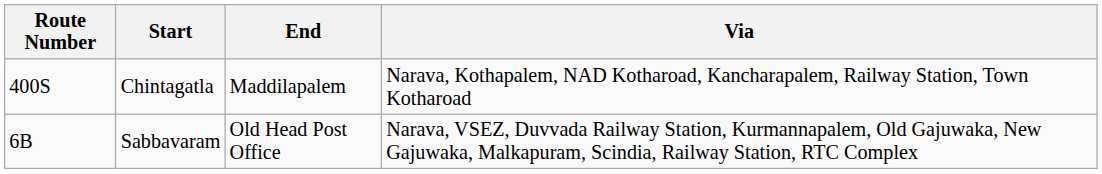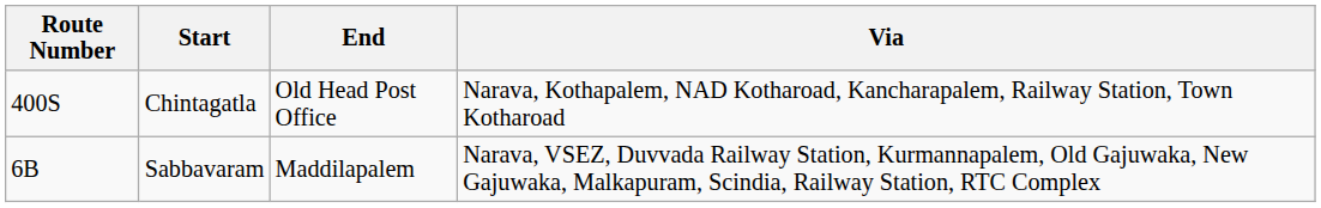Chintagatla | End: Maddilapalem -> Old Head Post Office
Sabbavaram | End: Old Head Post Office -> Maddilapalem
